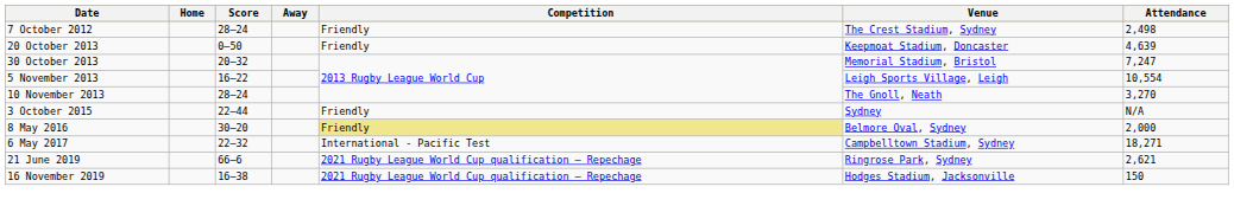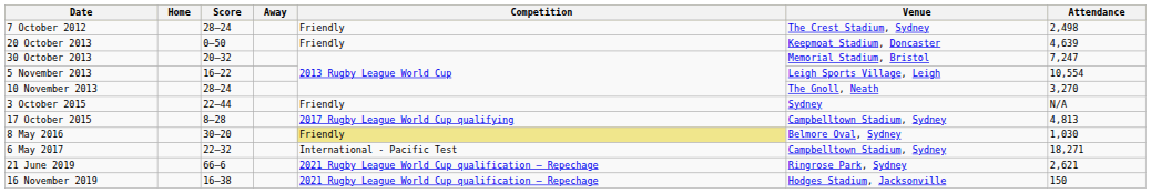+ row: 17 October 2015 | 8–28 | 2017 Rugby League World Cup qualifying | Campbelltown Stadium, Sydney | 4,813
8 May 2016 | Attendance: 2,000 -> 1,030
